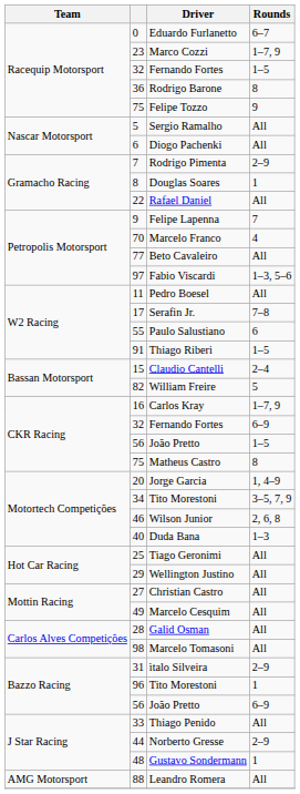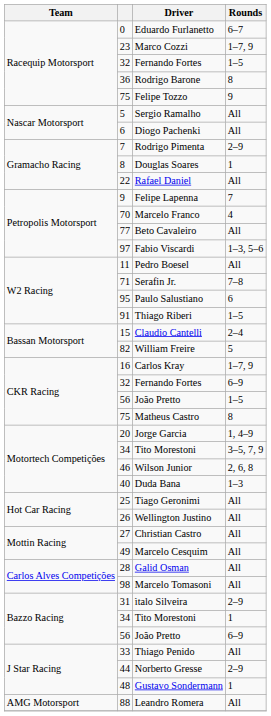Serafin Jr. | column 2: 17 -> 71
Paulo Salustiano | column 2: 55 -> 95
Wellington Justino | column 2: 29 -> 26
Tito Morestoni / 1 | column 2: 96 -> 34
